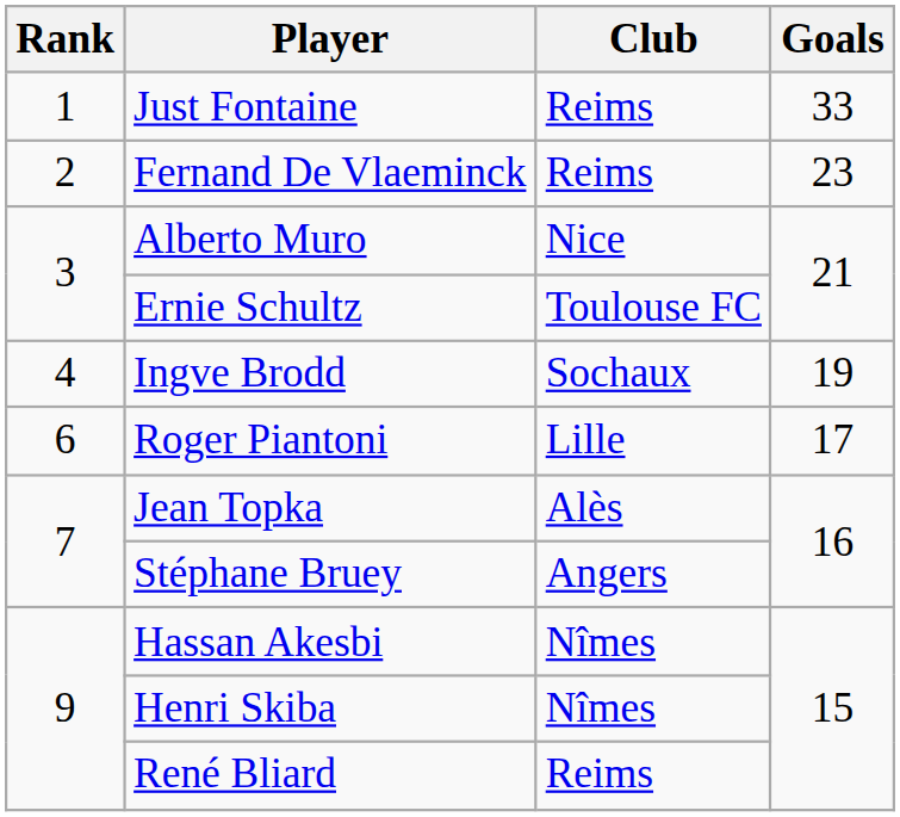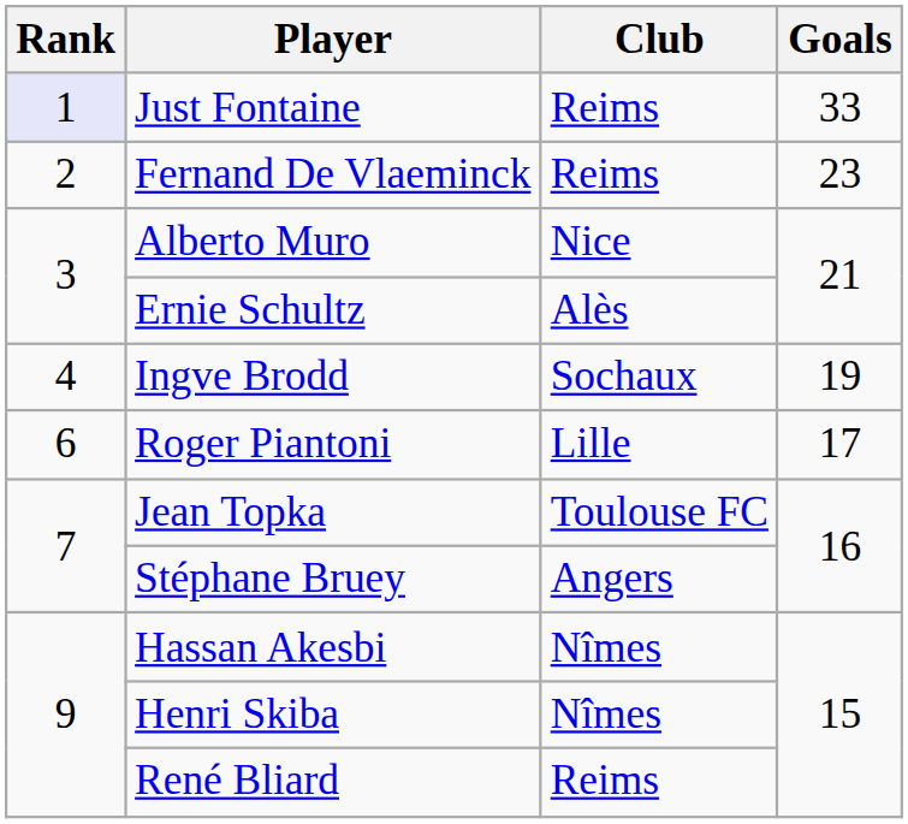Just Fontaine | Rank: no background -> lavender background
Ernie Schultz | Club: Toulouse FC -> Alès
Jean Topka | Club: Alès -> Toulouse FC
